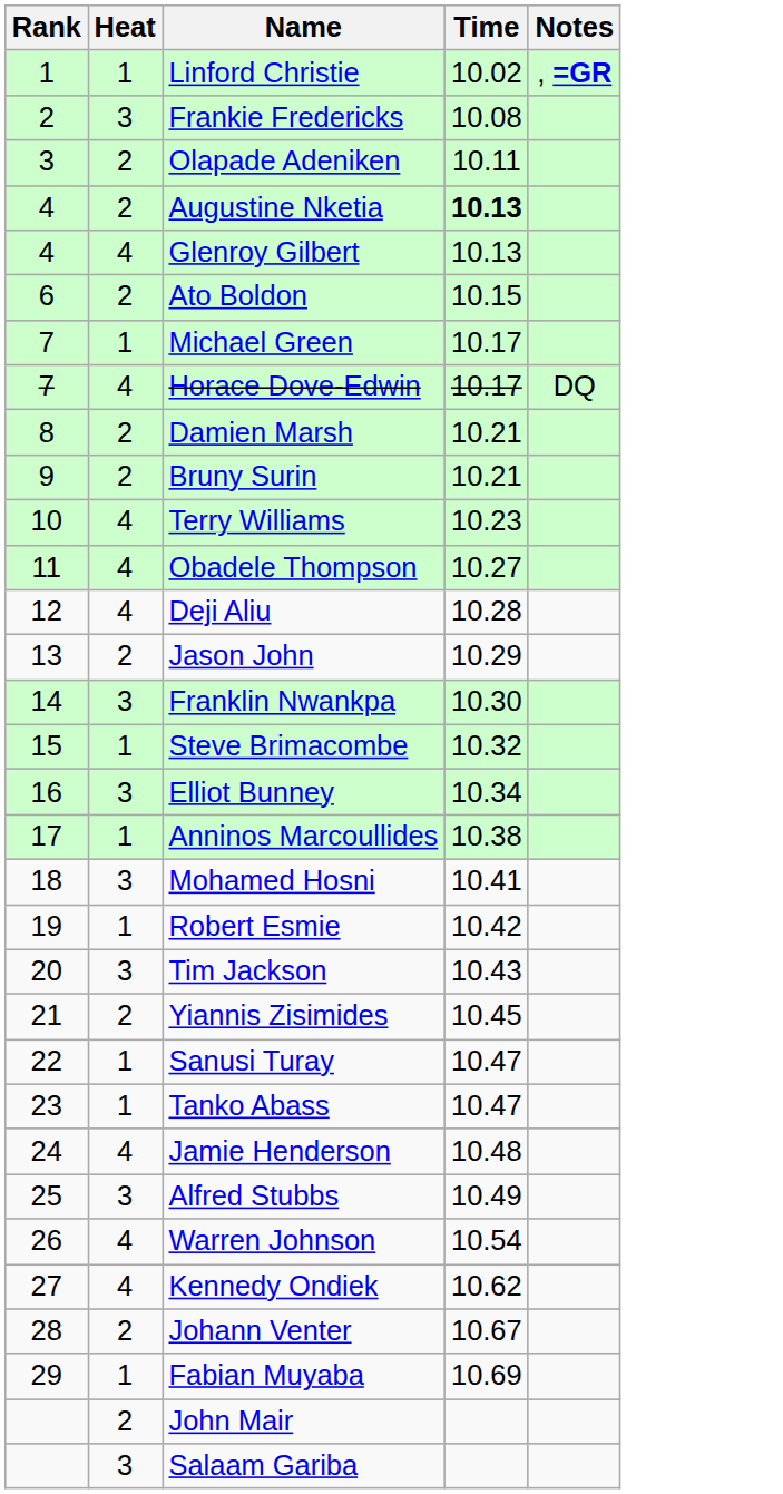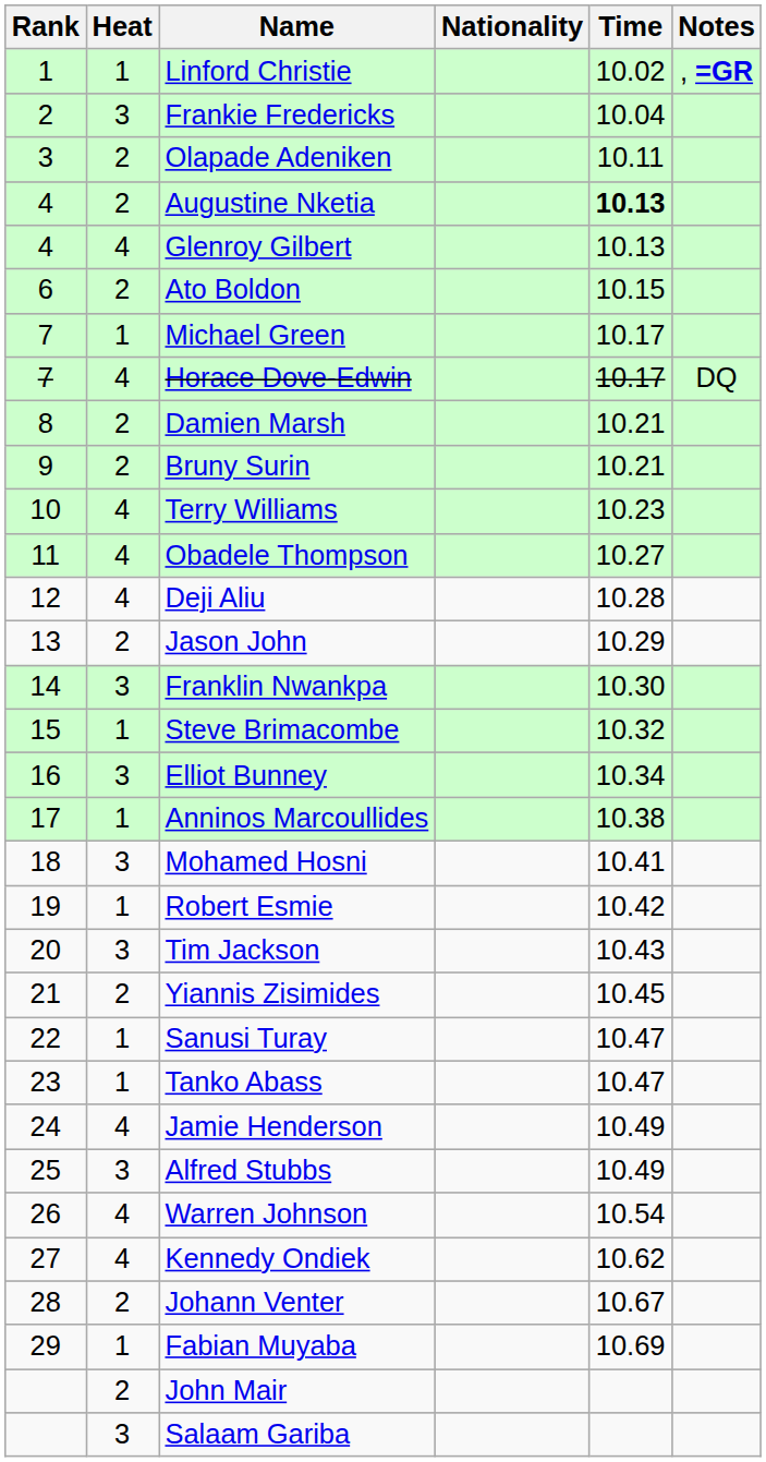+ column: Nationality
Frankie Fredericks | Time: 10.08 -> 10.04
Jamie Henderson | Time: 10.48 -> 10.49
